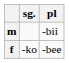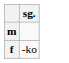- column: pl | -bii | -bee
